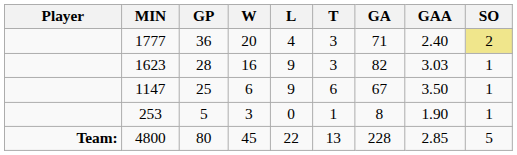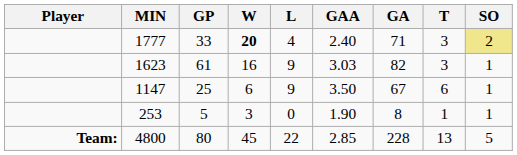columns swapped: T <-> GAA
1777 | GP: 36 -> 33
1777 | W: normal -> bold
1623 | GP: 28 -> 61
